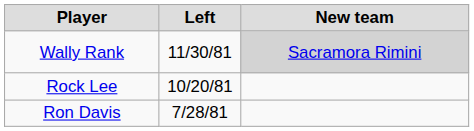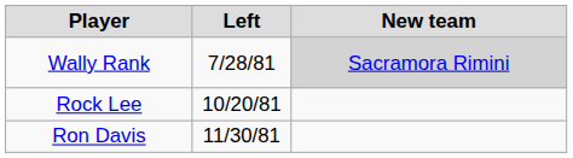Wally Rank | Left: 11/30/81 -> 7/28/81
Ron Davis | Left: 7/28/81 -> 11/30/81
